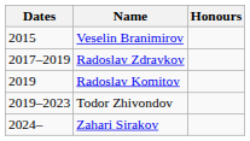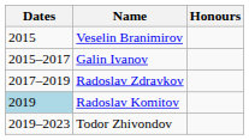+ row: 2015–2017 | Galin Ivanov
Radoslav Komitov | Dates: no background -> lightblue background
- row: 2024– | Zahari Sirakov
